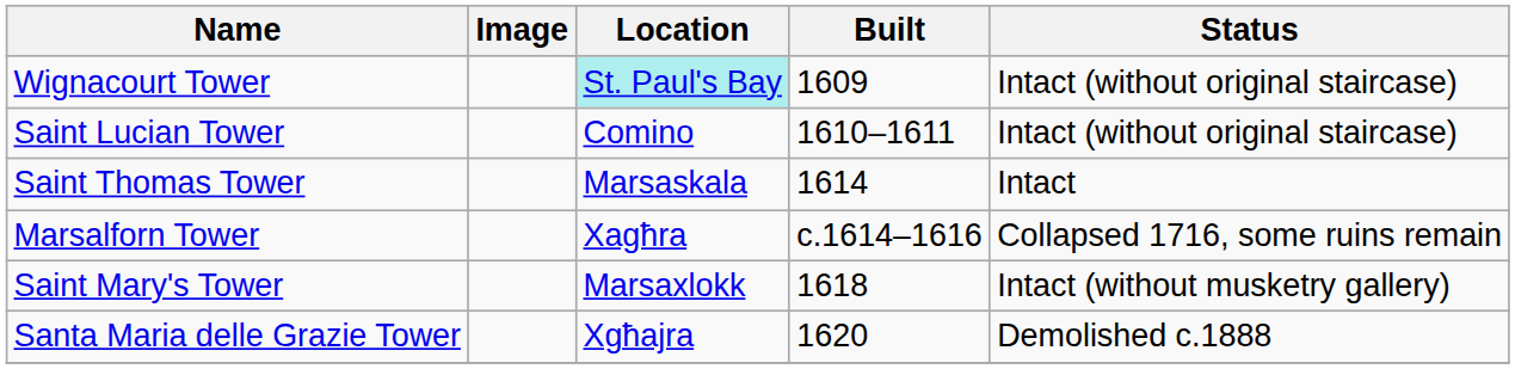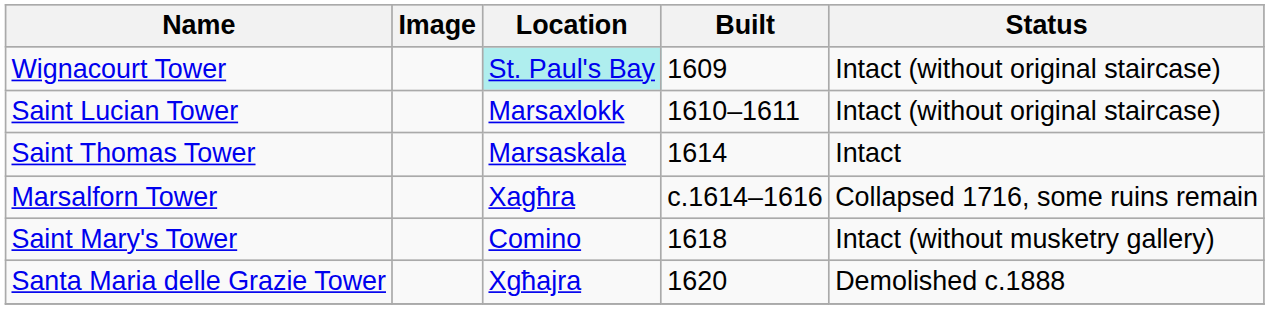Saint Lucian Tower | Location: Comino -> Marsaxlokk
Saint Mary's Tower | Location: Marsaxlokk -> Comino
